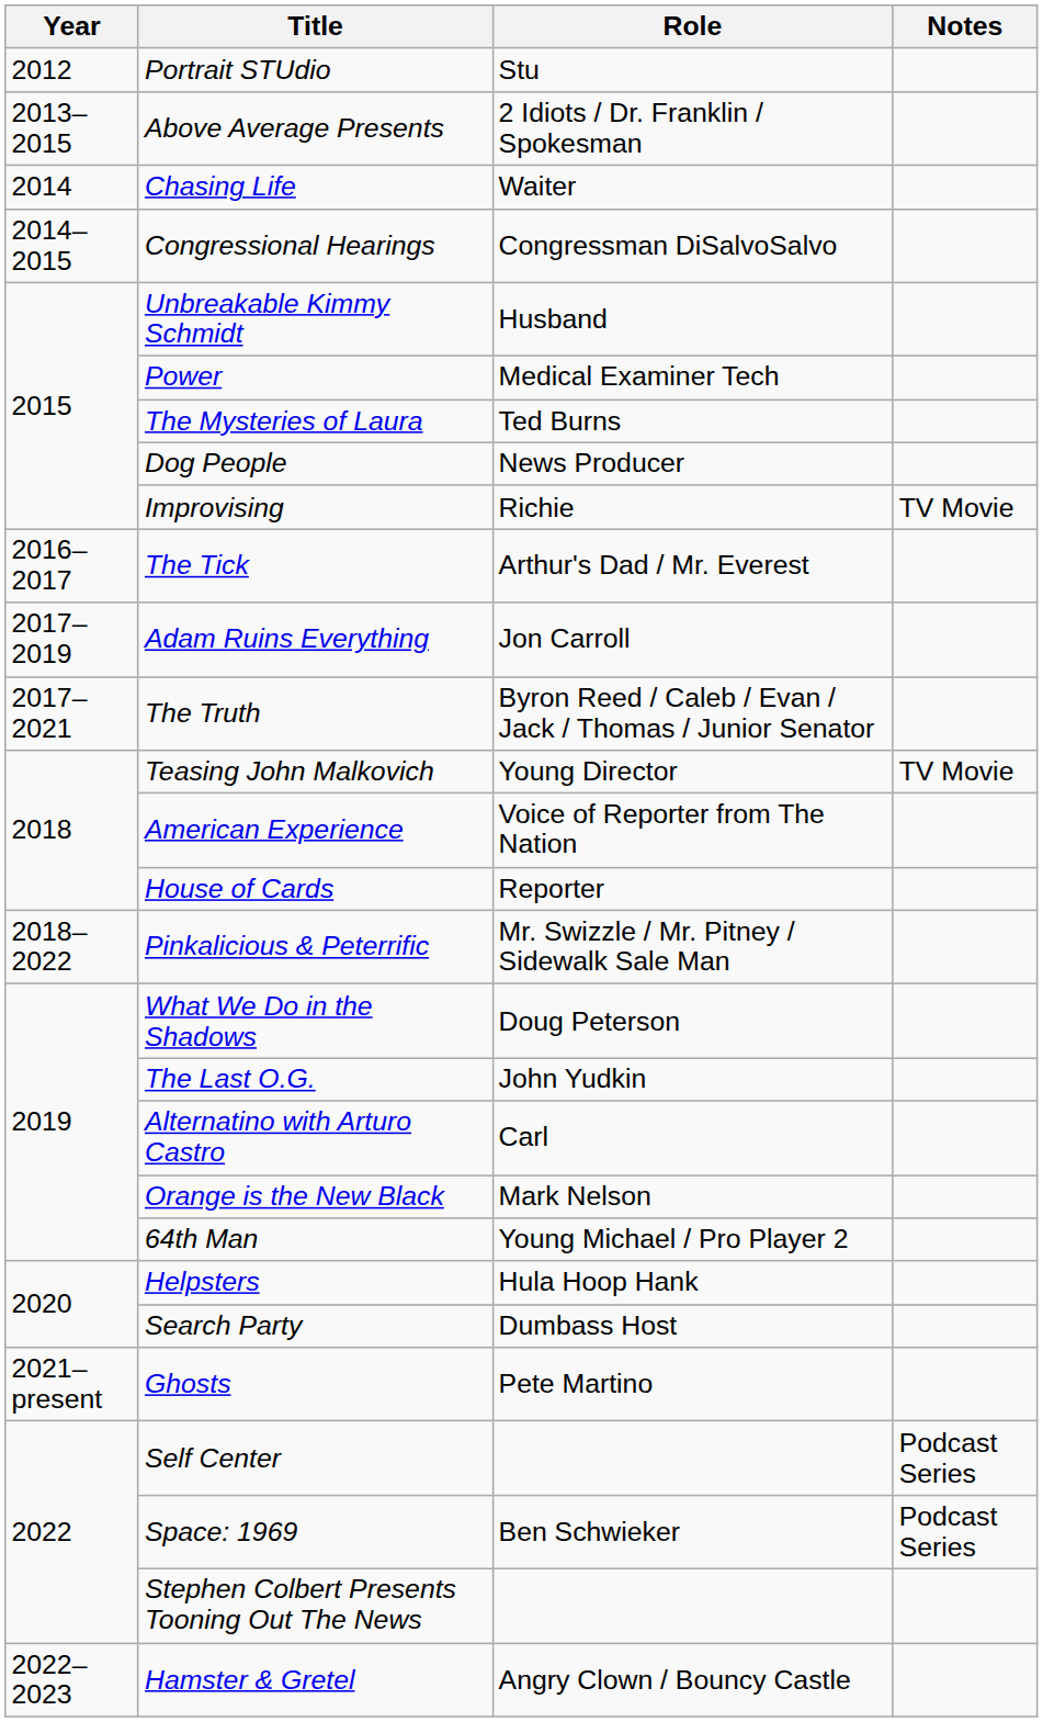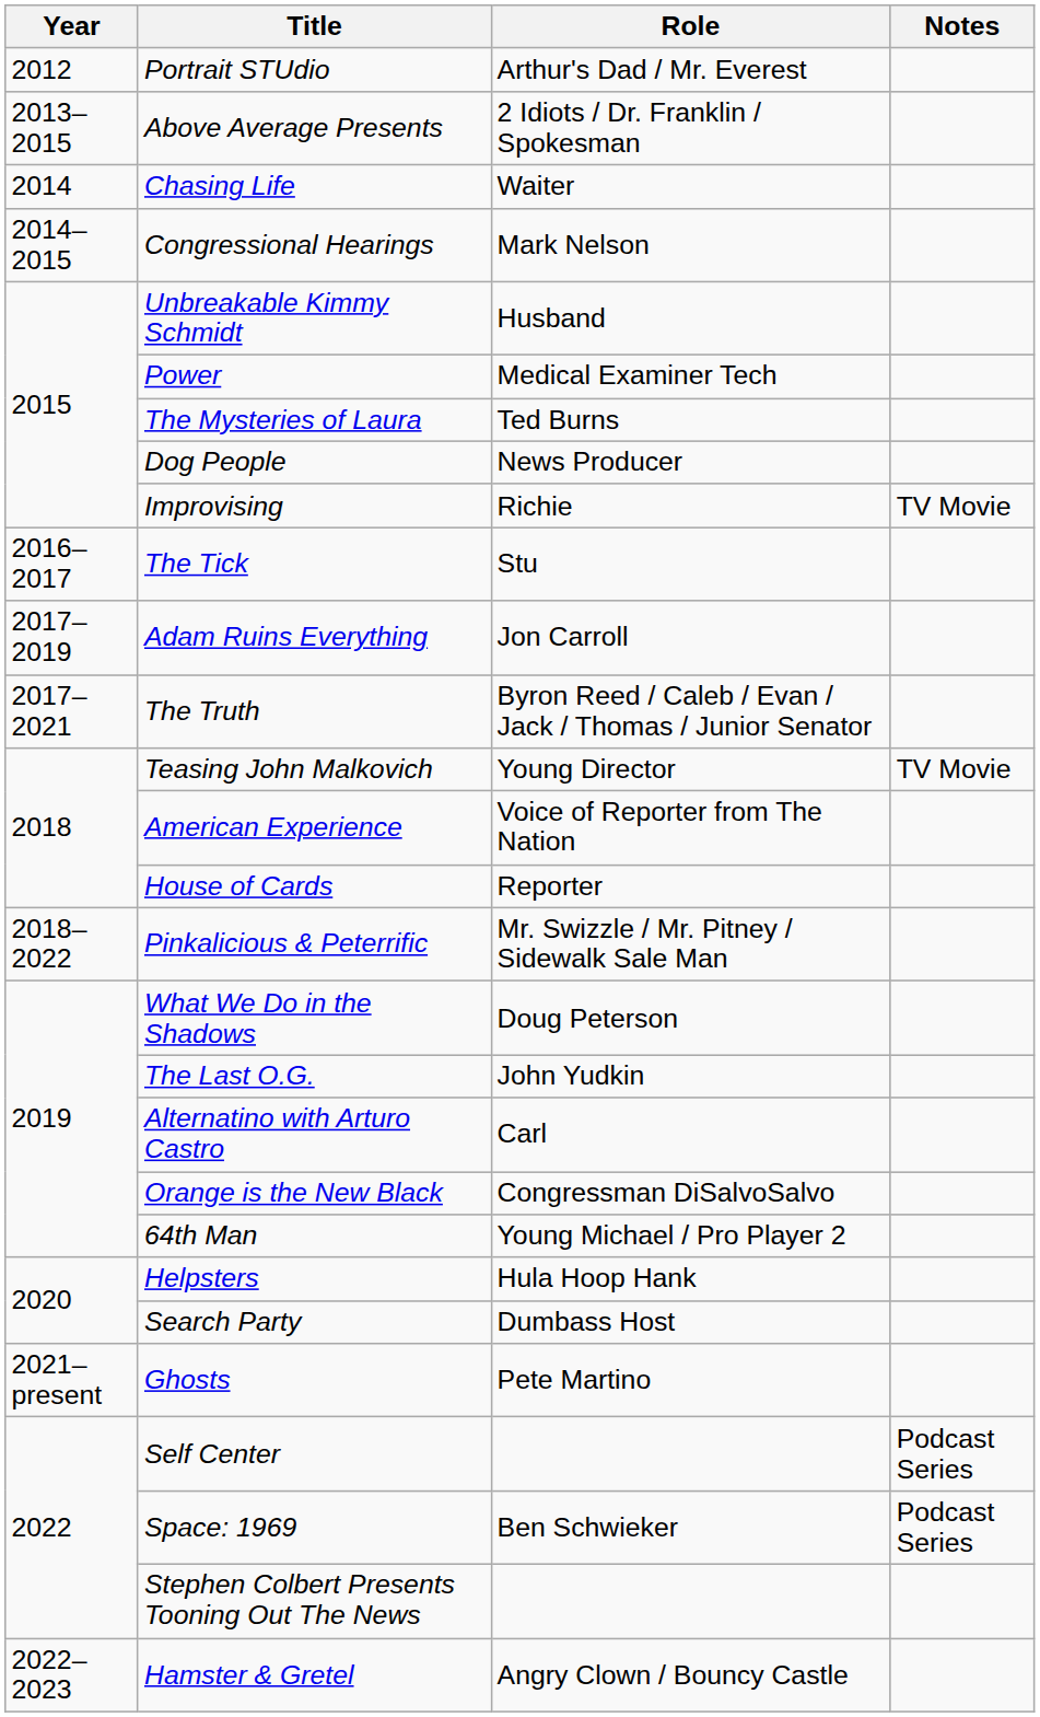Portrait STUdio | Role: Stu -> Arthur's Dad / Mr. Everest
Congressional Hearings | Role: Congressman DiSalvoSalvo -> Mark Nelson
The Tick | Role: Arthur's Dad / Mr. Everest -> Stu
Orange is the New Black | Role: Mark Nelson -> Congressman DiSalvoSalvo
